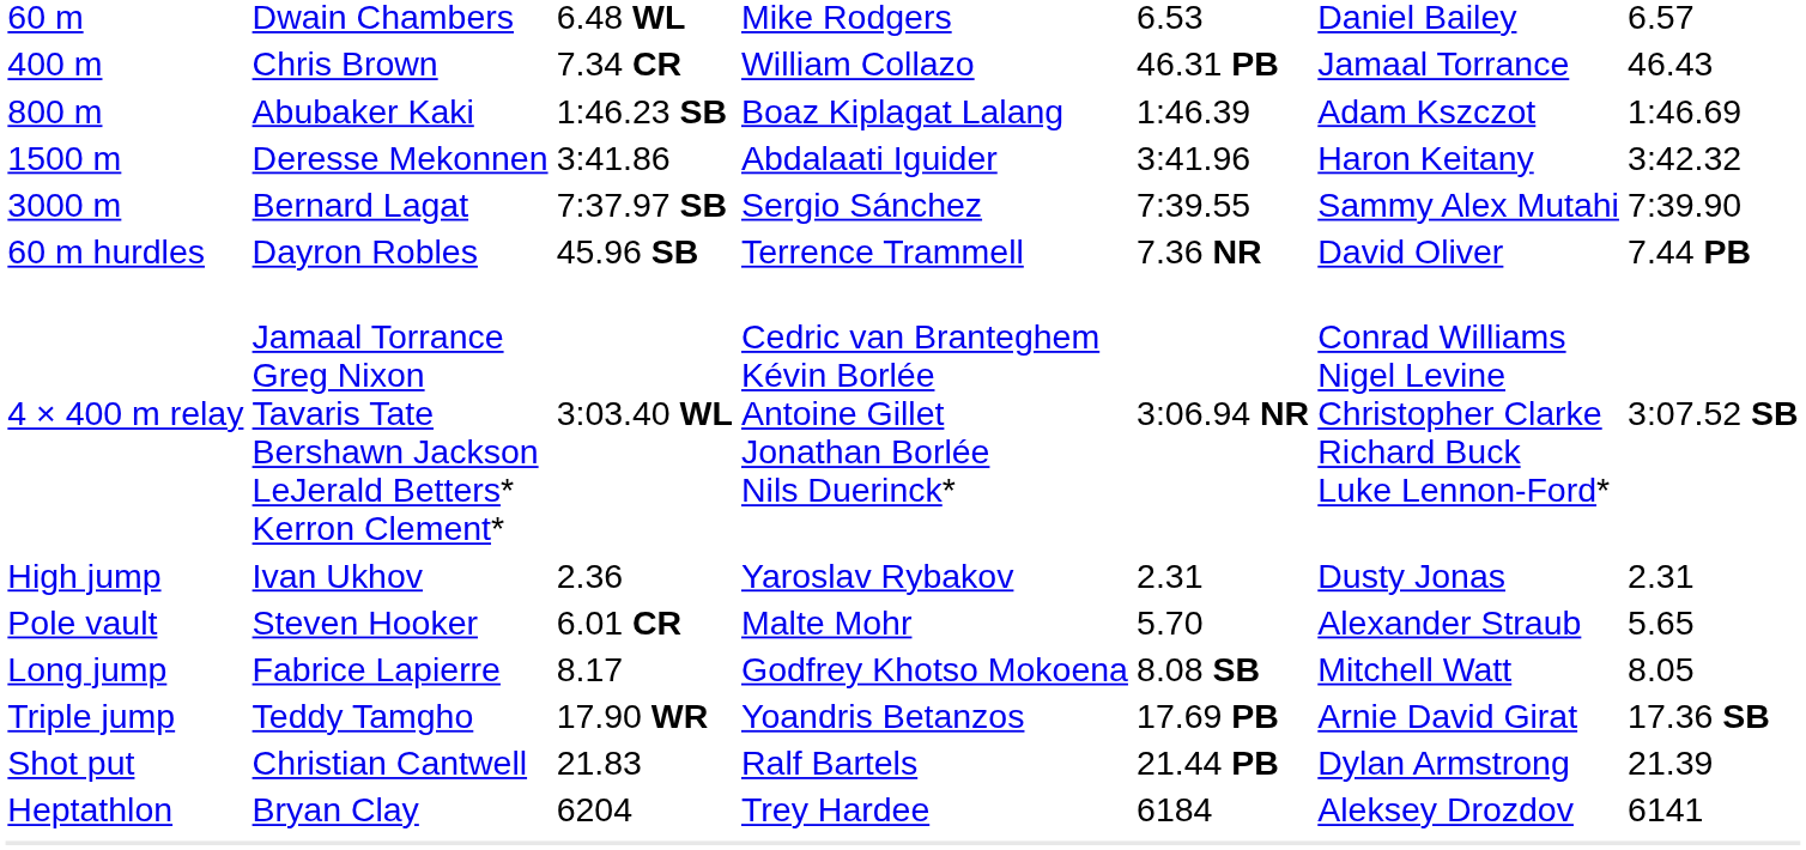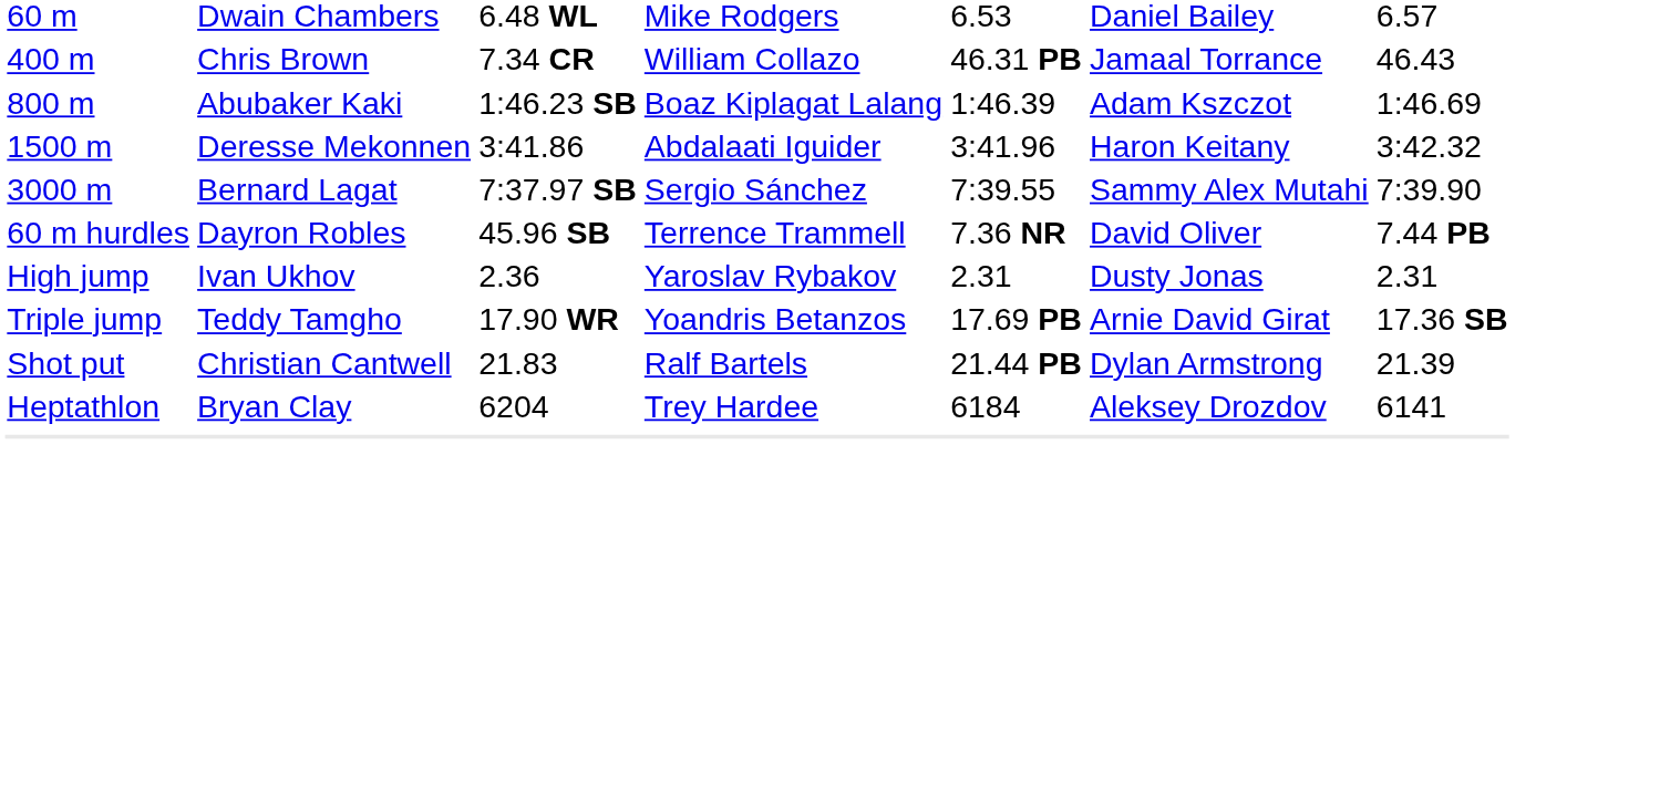- row: 4 × 400 m relay | Jamaal Torrance Greg Nixon Tavaris Tate Bershawn Jackson LeJerald Betters* Kerron Clement* | 3:03.40 WL | Cedric van Branteghem Kévin Borlée Antoine Gillet Jonathan Borlée Nils Duerinck* | 3:06.94 NR | Conrad Williams Nigel Levine Christopher Clarke Richard Buck Luke Lennon-Ford* | 3:07.52 SB
- row: Pole vault | Steven Hooker | 6.01 CR | Malte Mohr | 5.70 | Alexander Straub | 5.65
- row: Long jump | Fabrice Lapierre | 8.17 | Godfrey Khotso Mokoena | 8.08 SB | Mitchell Watt | 8.05
